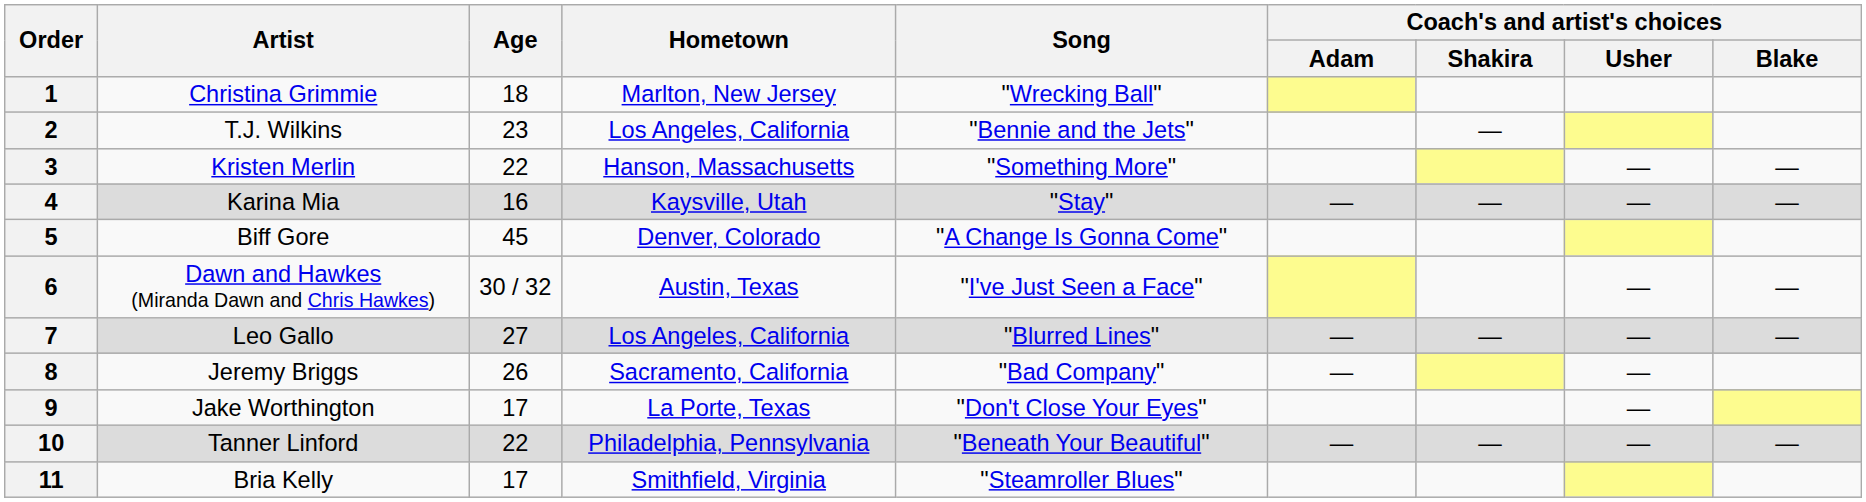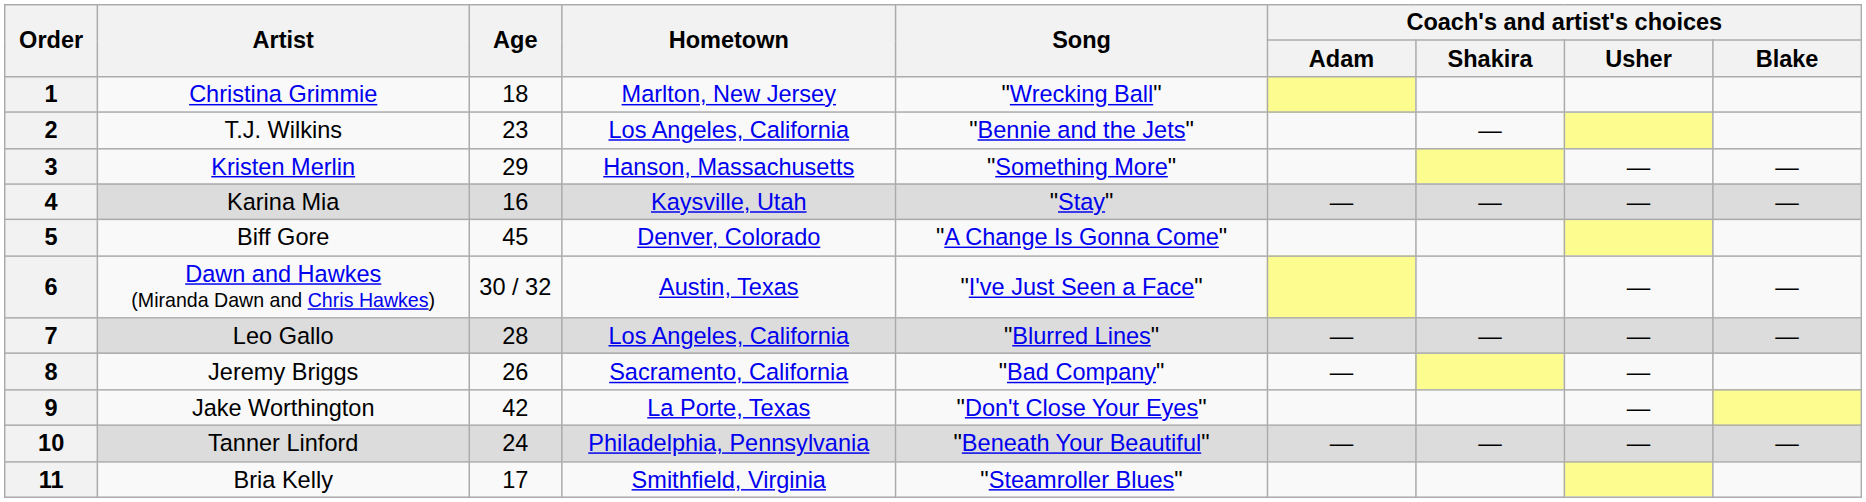3 | Age: 22 -> 29
7 | Age: 27 -> 28
9 | Age: 17 -> 42
10 | Age: 22 -> 24
